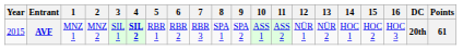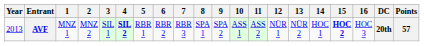AVF | Year: 2015 -> 2013
AVF | 15: normal -> bold
AVF | Points: 61 -> 57
